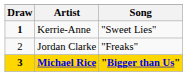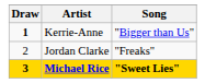Kerrie-Anne | Song: "Sweet Lies" -> "Bigger than Us"
Michael Rice | Song: "Bigger than Us" -> "Sweet Lies"
